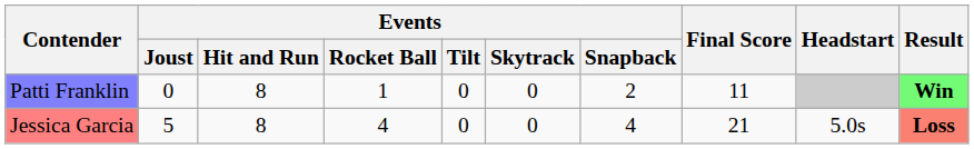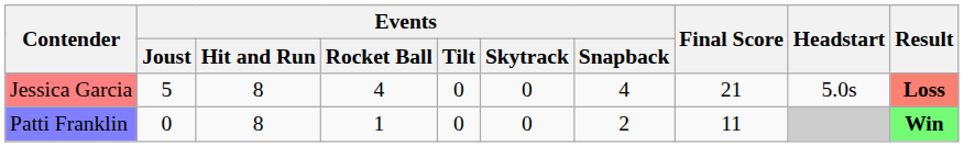rows swapped: Jessica Garcia <-> Patti Franklin
